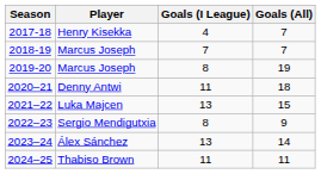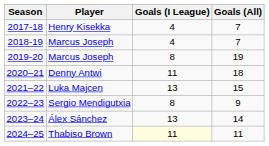2018-19 | Goals (I League): 7 -> 4
2024–25 | Goals (I League): no background -> lightyellow background
